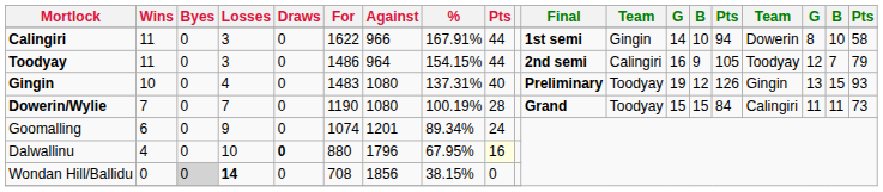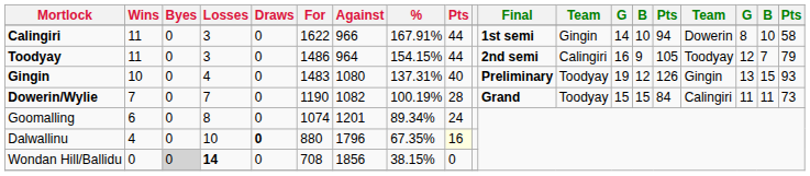Dowerin/Wylie | Against: 1080 -> 1082
Goomalling | Losses: 9 -> 8
Dalwallinu | %: 67.95% -> 67.35%
